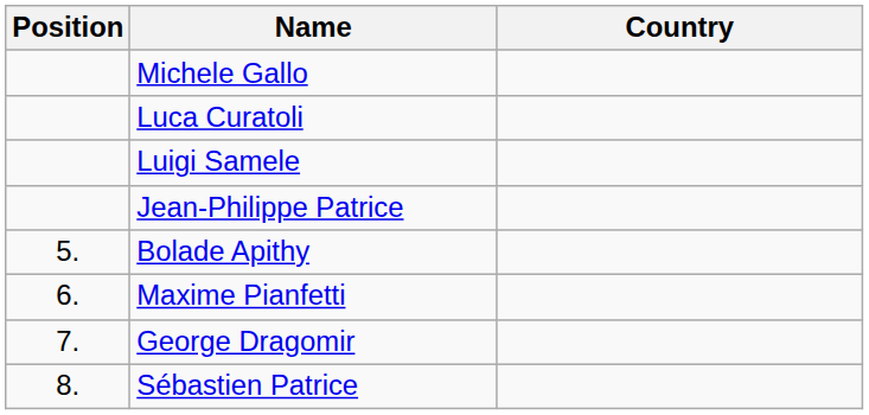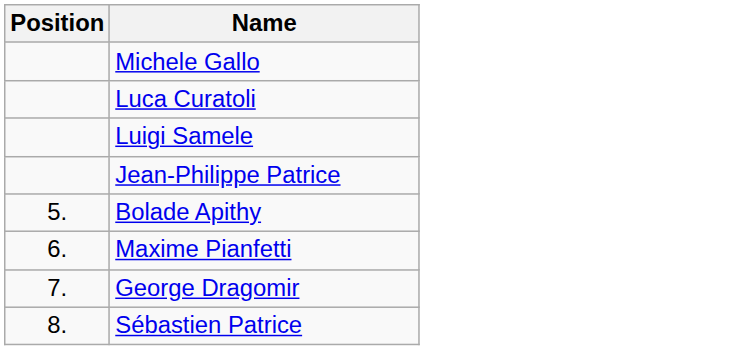- column: Country
